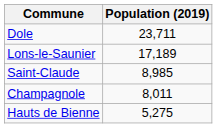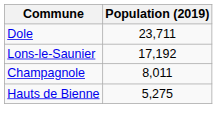Lons-le-Saunier | Population (2019): 17,189 -> 17,192
- row: Saint-Claude | 8,985
